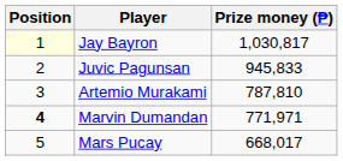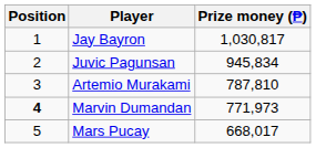Jay Bayron | Position: lightyellow background -> no background
Juvic Pagunsan | Prize money (₱): 945,833 -> 945,834
Marvin Dumandan | Prize money (₱): 771,971 -> 771,973
